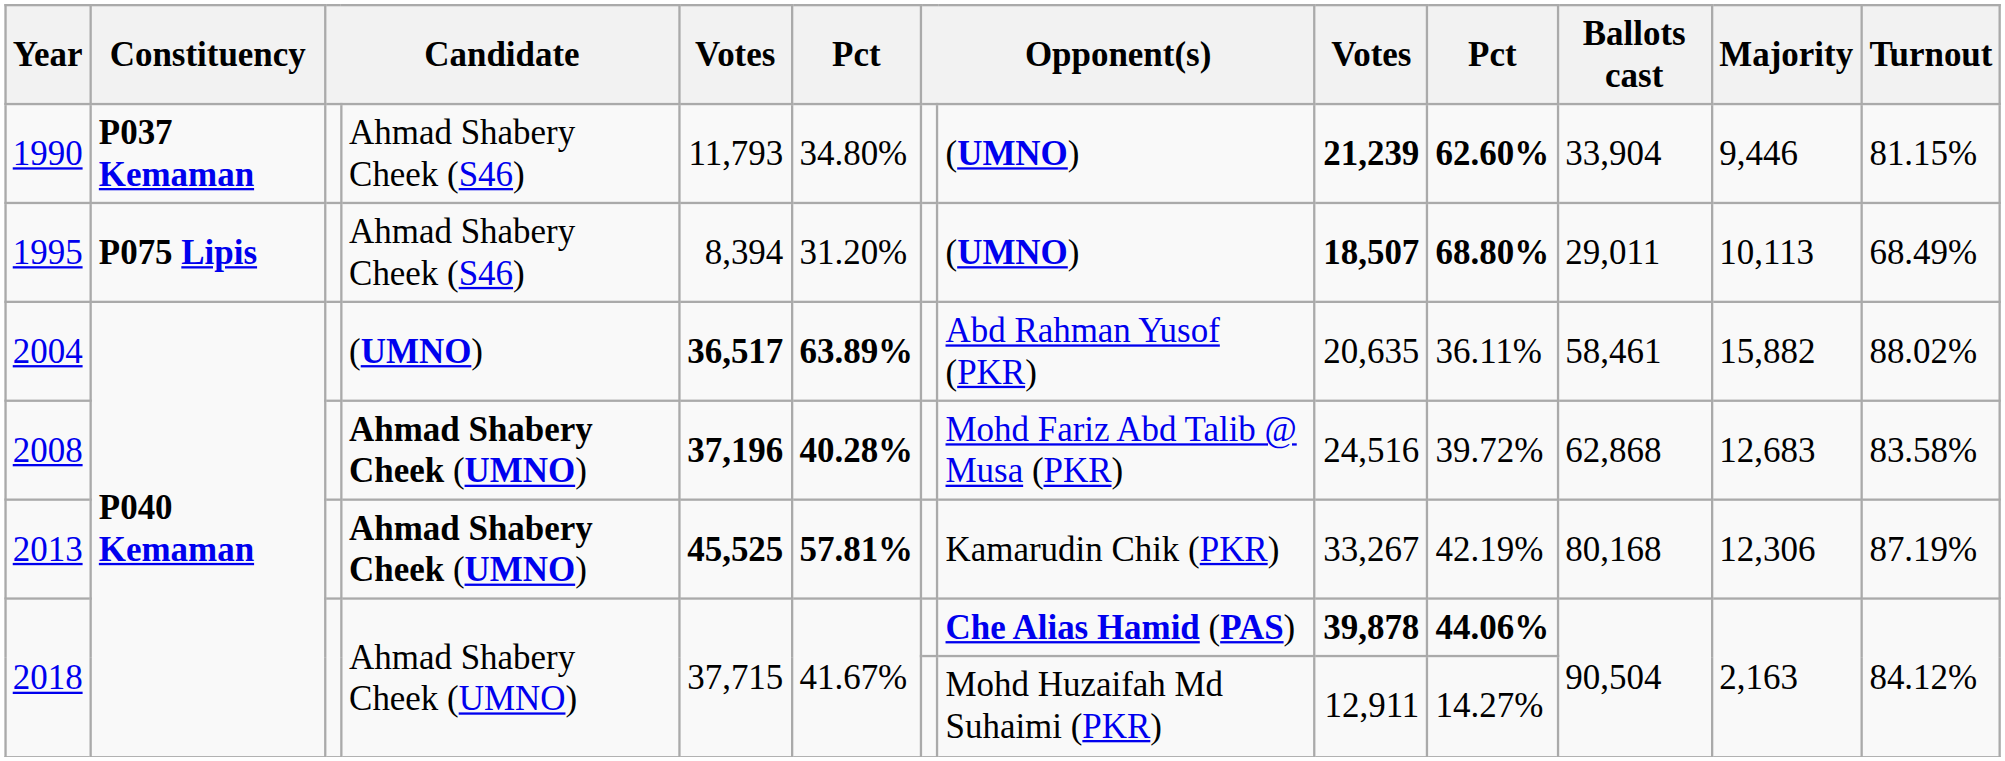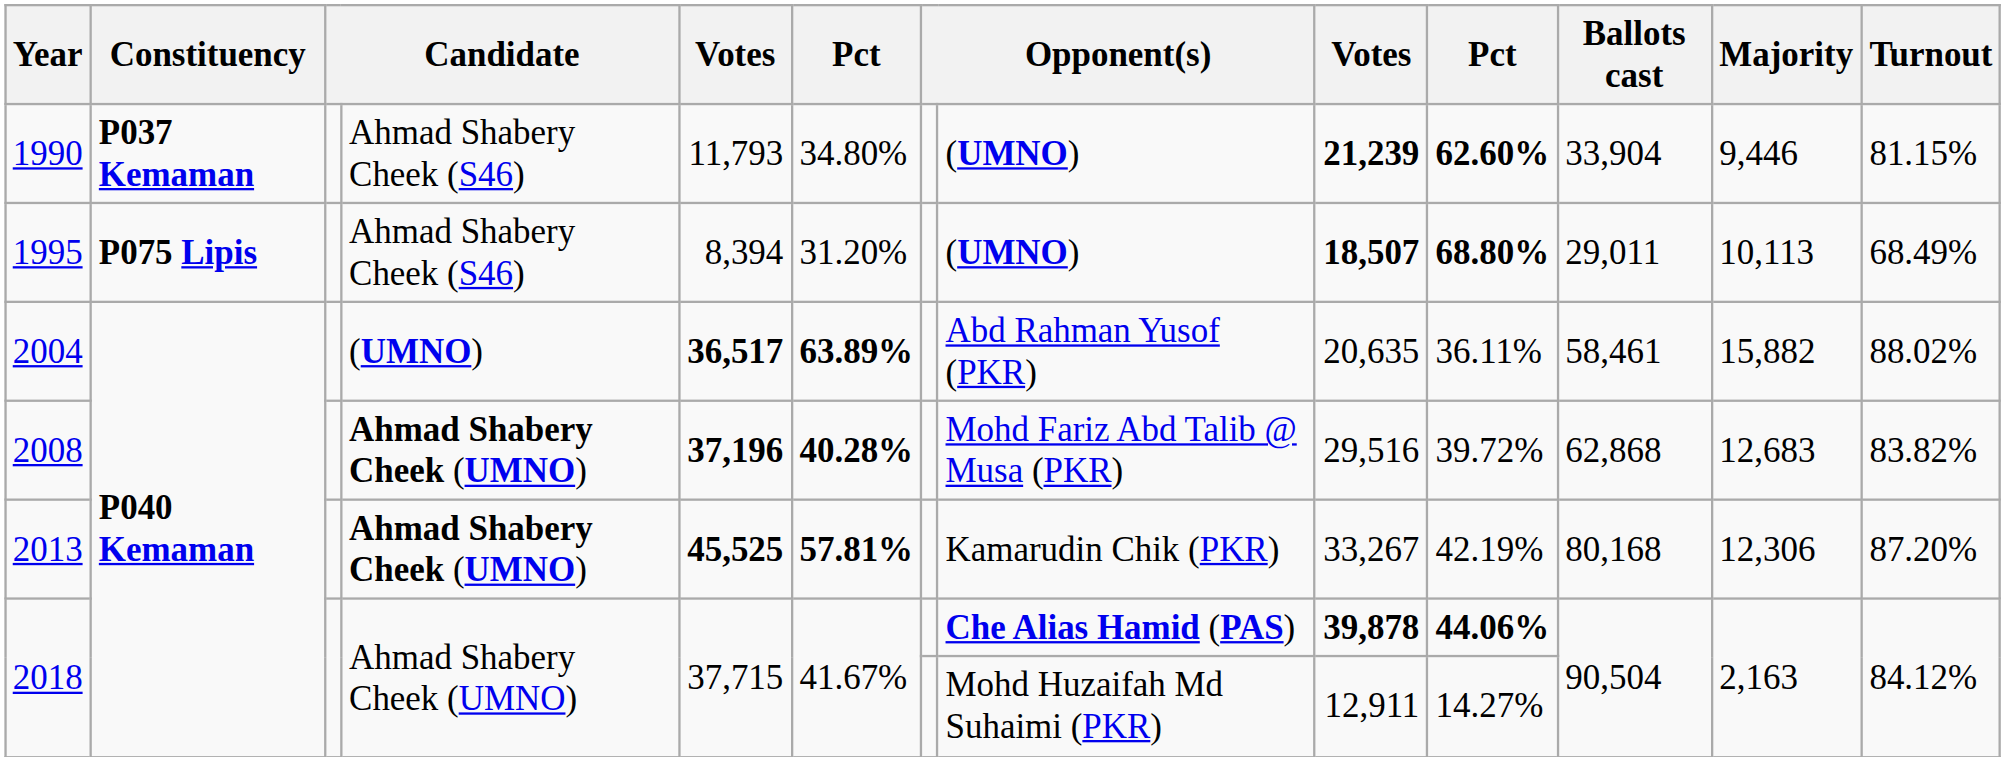2008 | column 9: 24,516 -> 29,516
2008 | Turnout: 83.58% -> 83.82%
2013 | Turnout: 87.19% -> 87.20%
